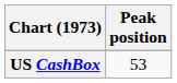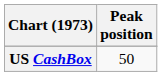US CashBox | Peak position: 53 -> 50
